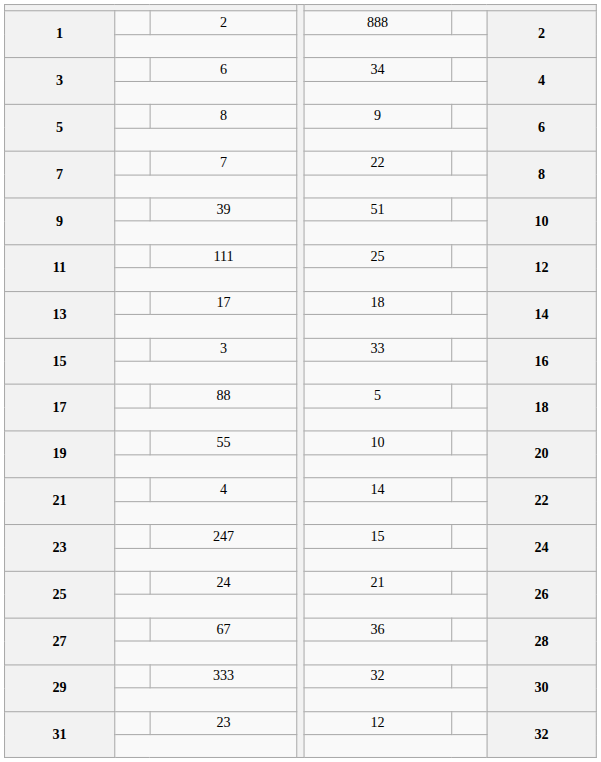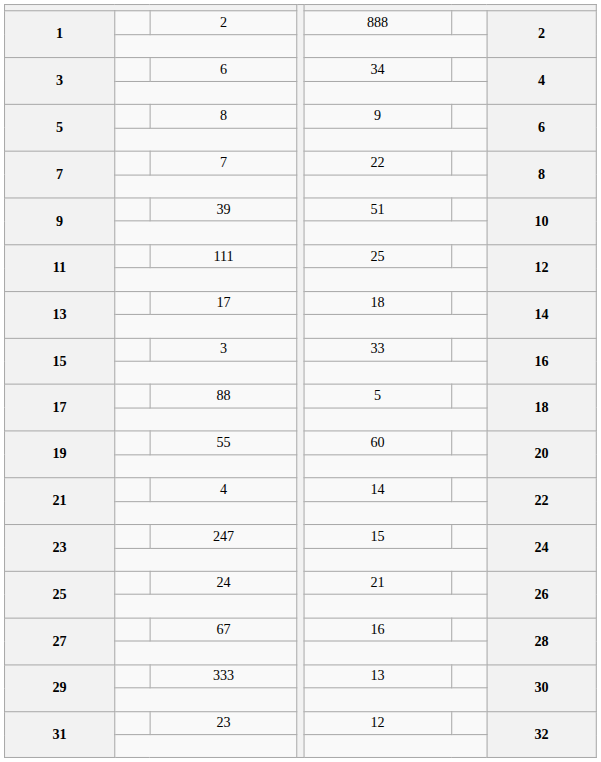55 | column 5: 10 -> 60
67 | column 5: 36 -> 16
333 | column 5: 32 -> 13
